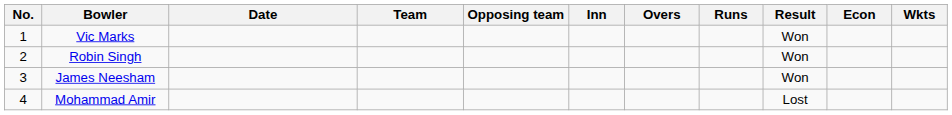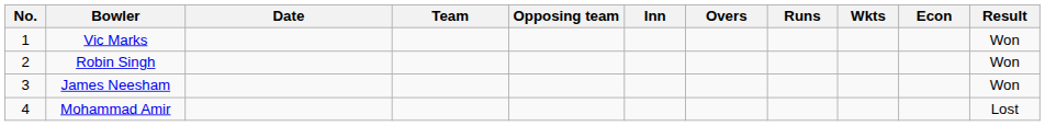columns swapped: Wkts <-> Result
